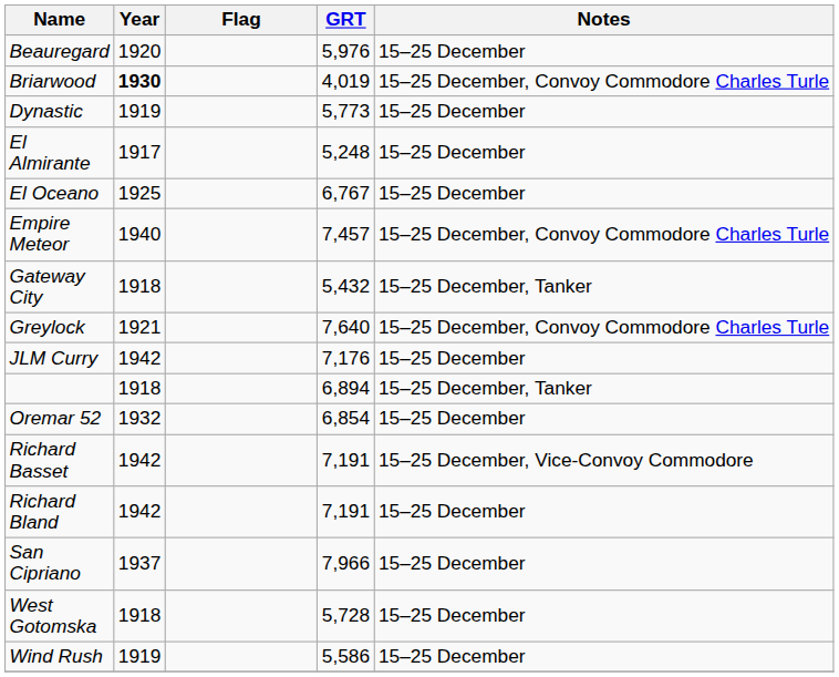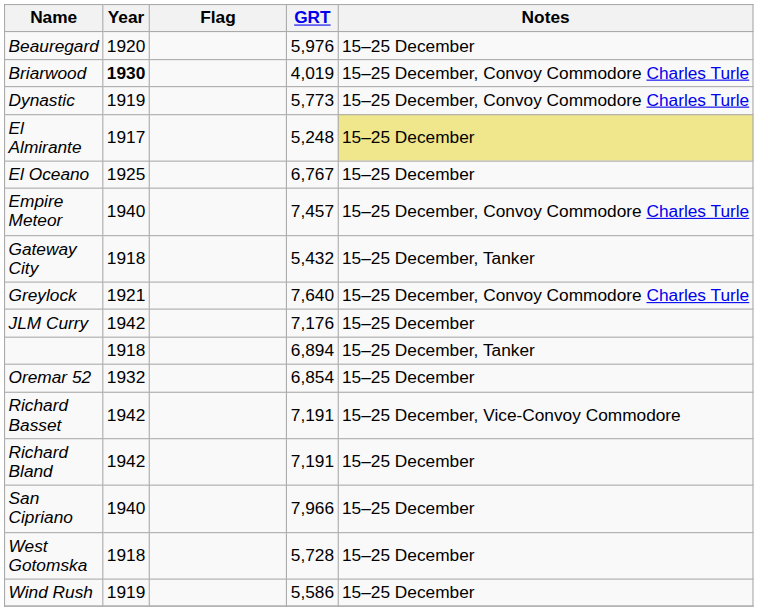Dynastic | Notes: 15–25 December -> 15–25 December, Convoy Commodore Charles Turle
El Almirante | Notes: no background -> khaki background
San Cipriano | Year: 1937 -> 1940
